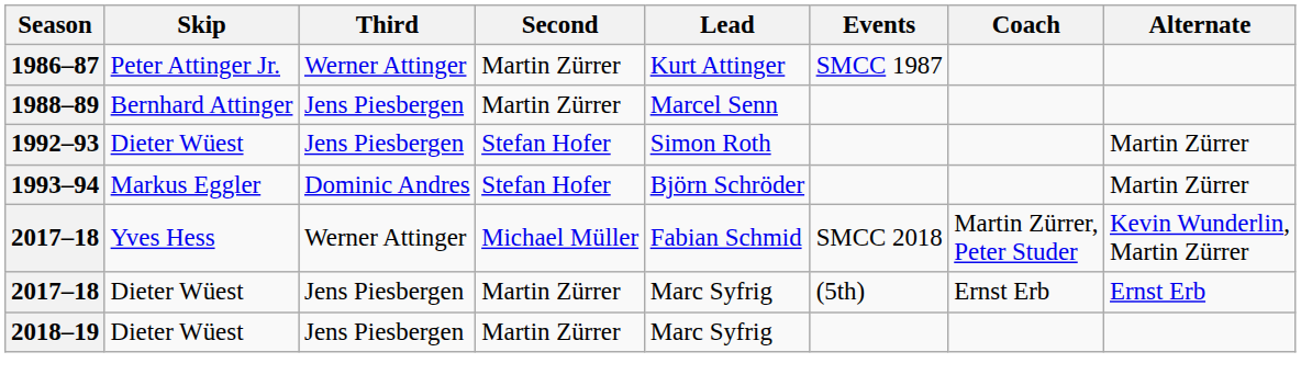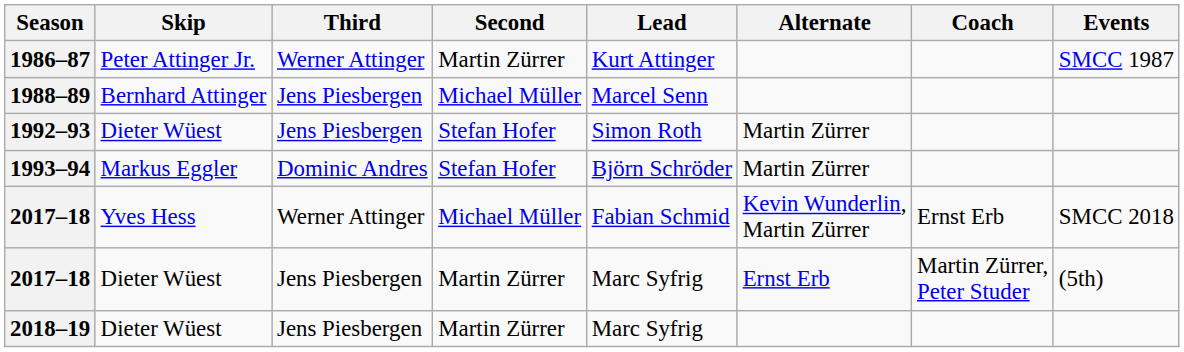columns swapped: Alternate <-> Events
1988–89 | Second: Martin Zürrer -> Michael Müller
2017–18 / Yves Hess | Coach: Martin Zürrer, Peter Studer -> Ernst Erb
2017–18 / Dieter Wüest | Coach: Ernst Erb -> Martin Zürrer, Peter Studer
